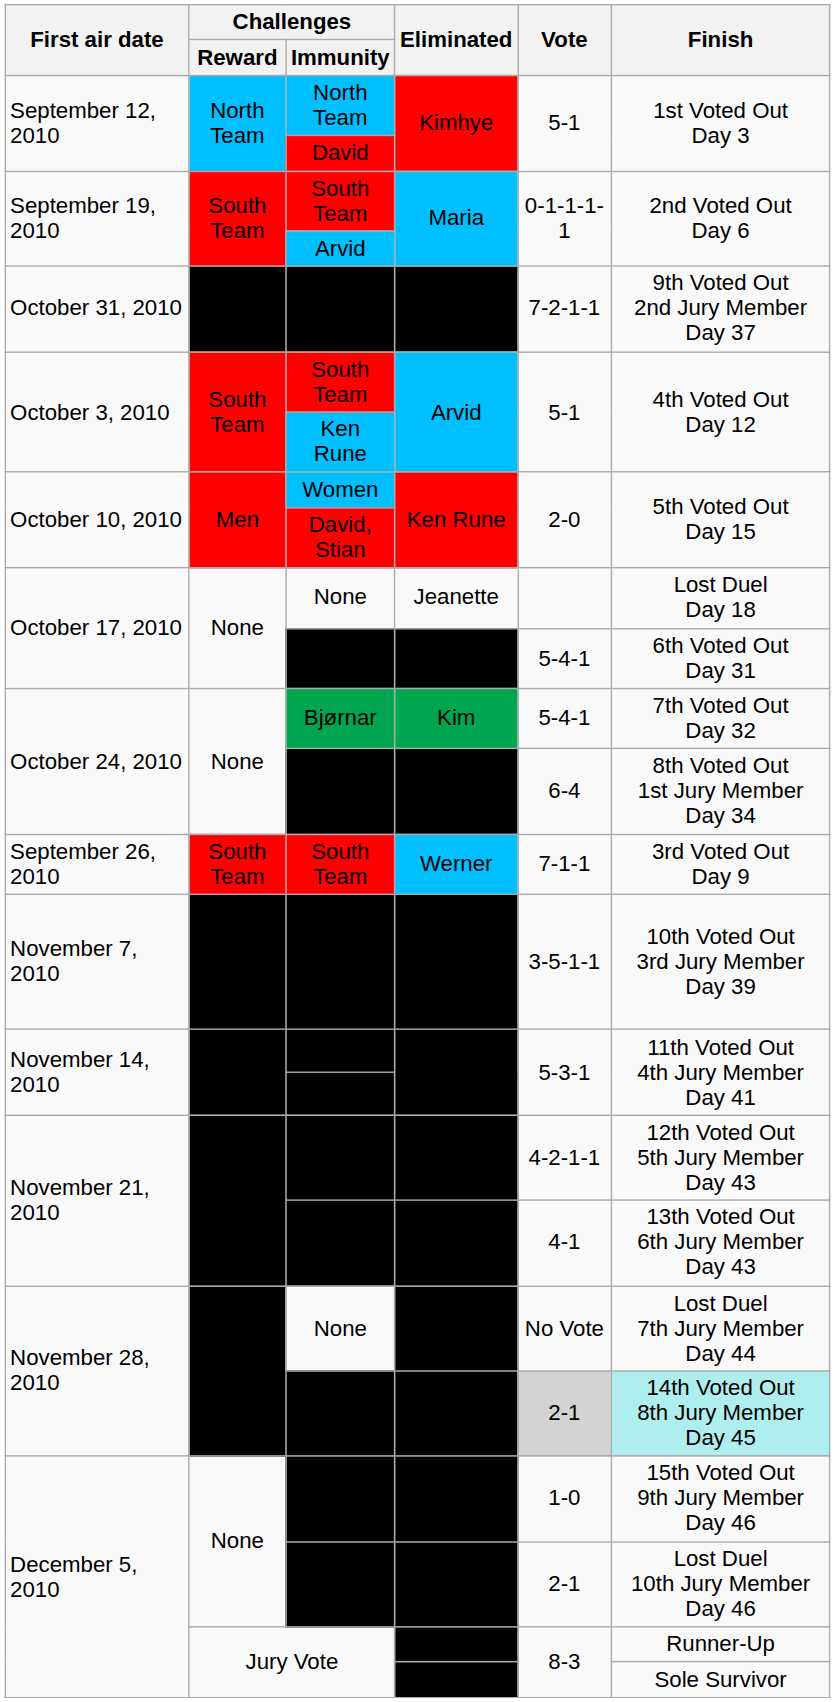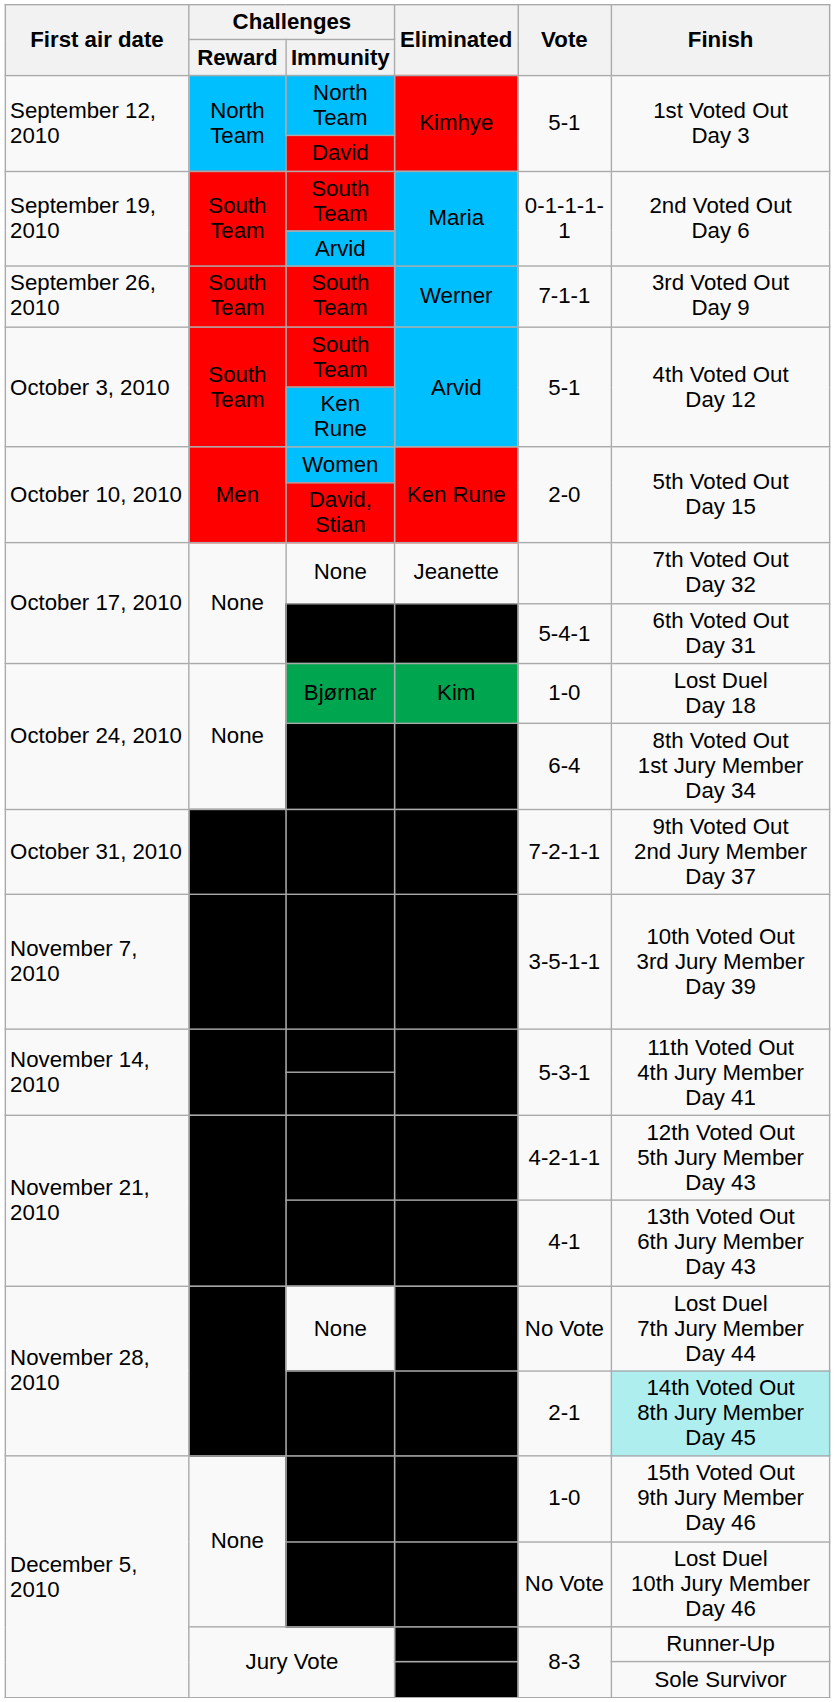rows swapped: Werner <-> Cecilie
Jeanette | Finish: Lost Duel Day 18 -> 7th Voted Out Day 32
Kim | Vote: 5-4-1 -> 1-0
Kim | Finish: 7th Voted Out Day 32 -> Lost Duel Day 18
Kristine | Vote: lightgrey background -> no background
Atle | Vote: 2-1 -> No Vote
